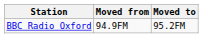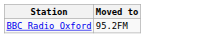- column: Moved from | 94.9FM
